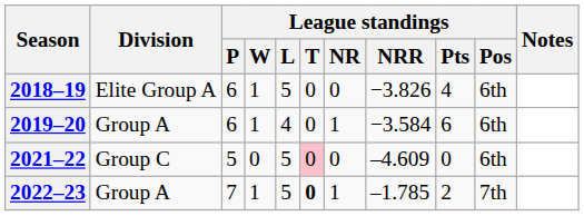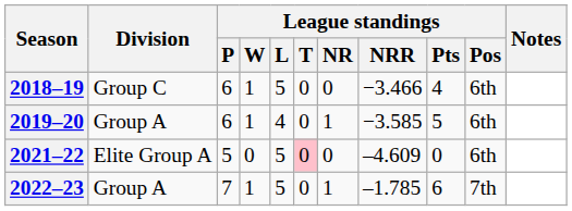2018–19 | Division: Elite Group A -> Group C
2018–19 | League standings / NRR: −3.826 -> −3.466
2019–20 | League standings / NRR: −3.584 -> −3.585
2019–20 | League standings / Pts: 6 -> 5
2021–22 | Division: Group C -> Elite Group A
2022–23 | League standings / T: bold -> normal
2022–23 | League standings / Pts: 2 -> 6
